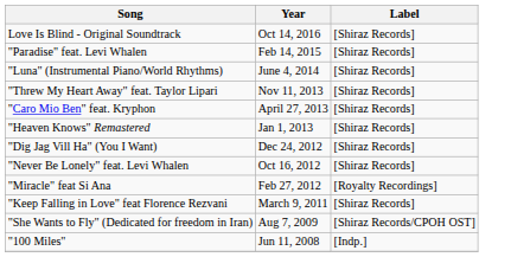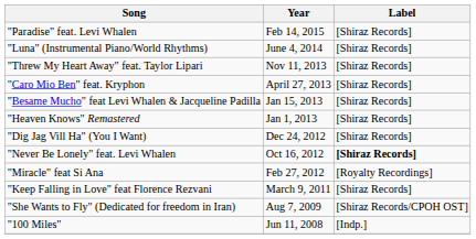- row: Love Is Blind - Original Soundtrack | Oct 14, 2016 | [Shiraz Records]
+ row: "Besame Mucho" feat Levi Whalen & Jacqueline Padilla | Jan 15, 2013 | [Shiraz Records]
"Never Be Lonely" feat. Levi Whalen | Label: normal -> bold
